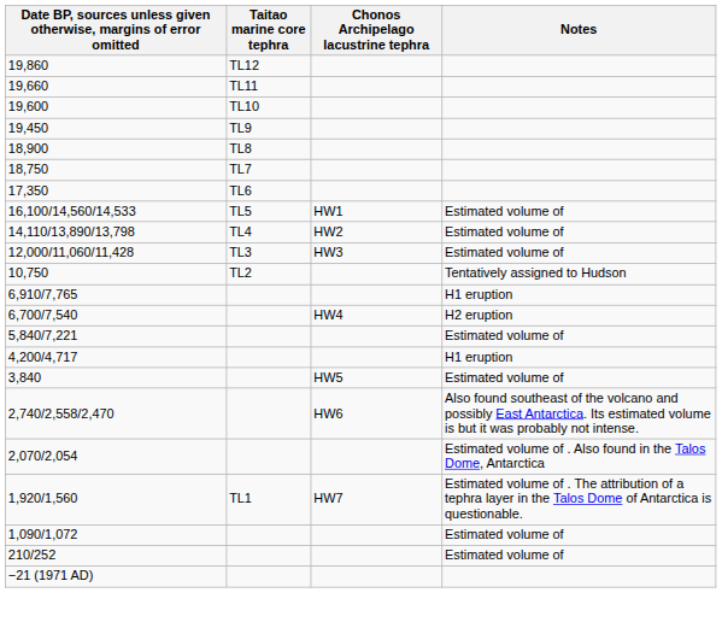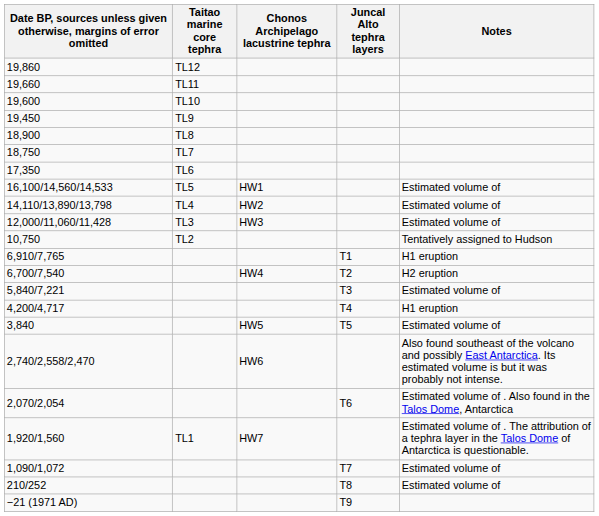+ column: Juncal Alto tephra layers | T1 | T2 | T3 | T4 | T5 | T6 | T7 | T8 | T9
